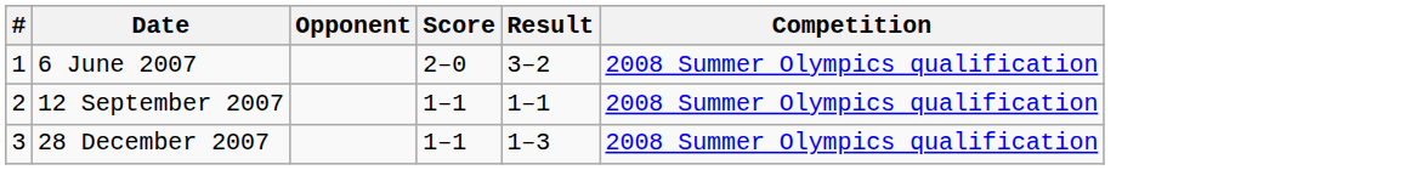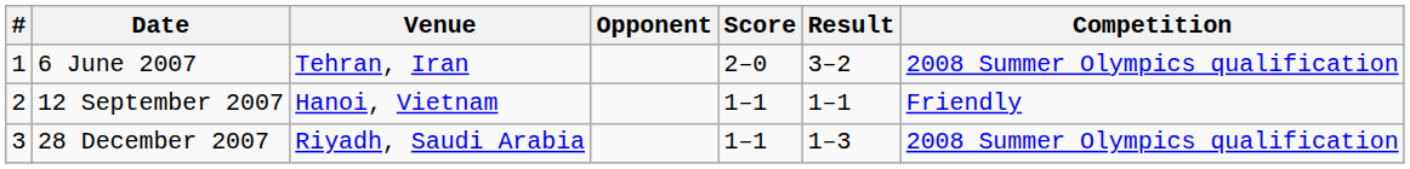+ column: Venue | Tehran, Iran | Hanoi, Vietnam | Riyadh, Saudi Arabia
12 September 2007 | Competition: 2008 Summer Olympics qualification -> Friendly
